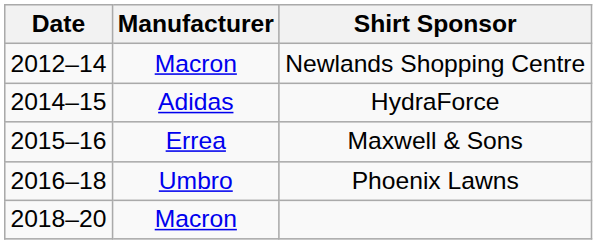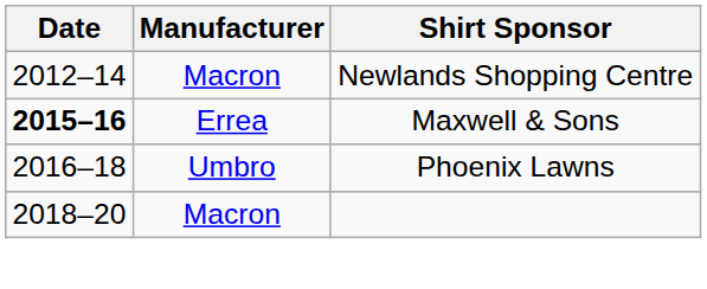- row: 2014–15 | Adidas | HydraForce
Maxwell & Sons | Date: normal -> bold
